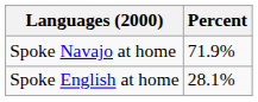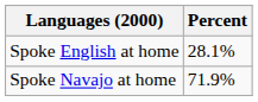rows swapped: Spoke Navajo at home <-> Spoke English at home
